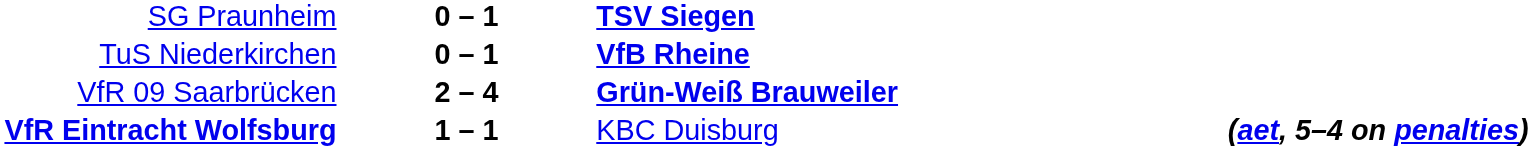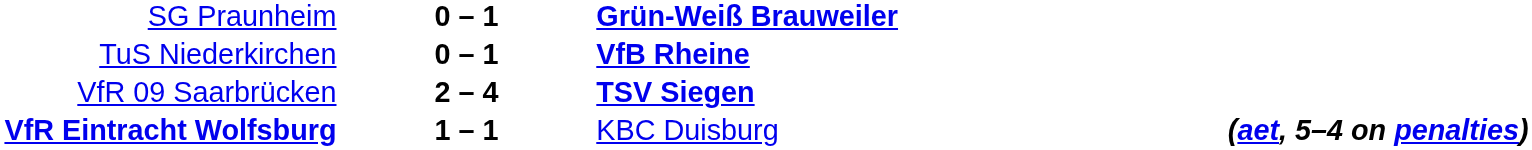SG Praunheim | column 3: TSV Siegen -> Grün-Weiß Brauweiler
VfR 09 Saarbrücken | column 3: Grün-Weiß Brauweiler -> TSV Siegen
